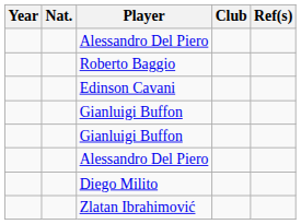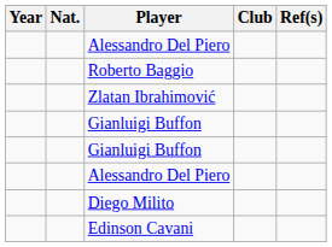rows swapped: Zlatan Ibrahimović <-> Edinson Cavani
